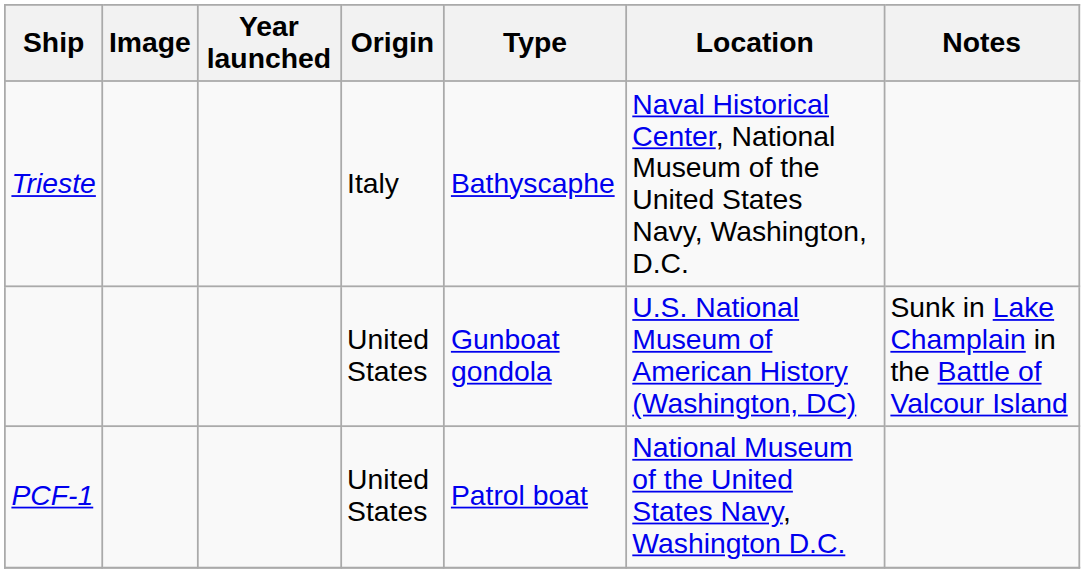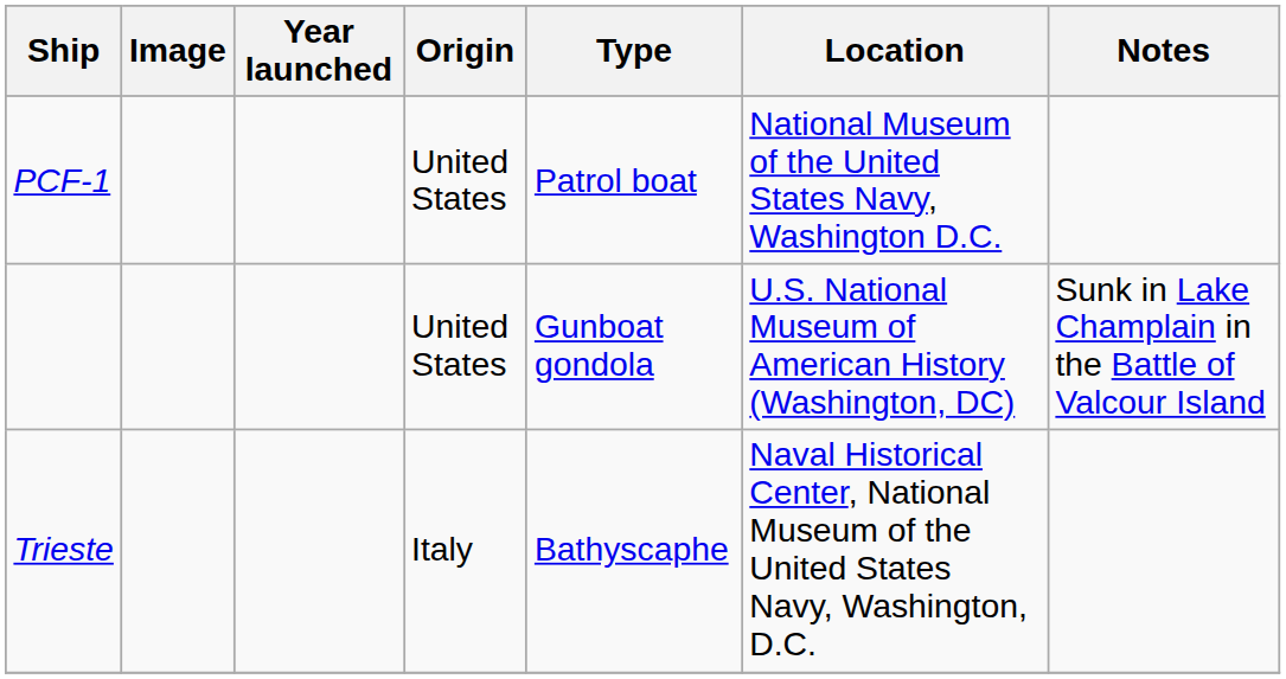rows swapped: PCF-1 <-> Trieste
